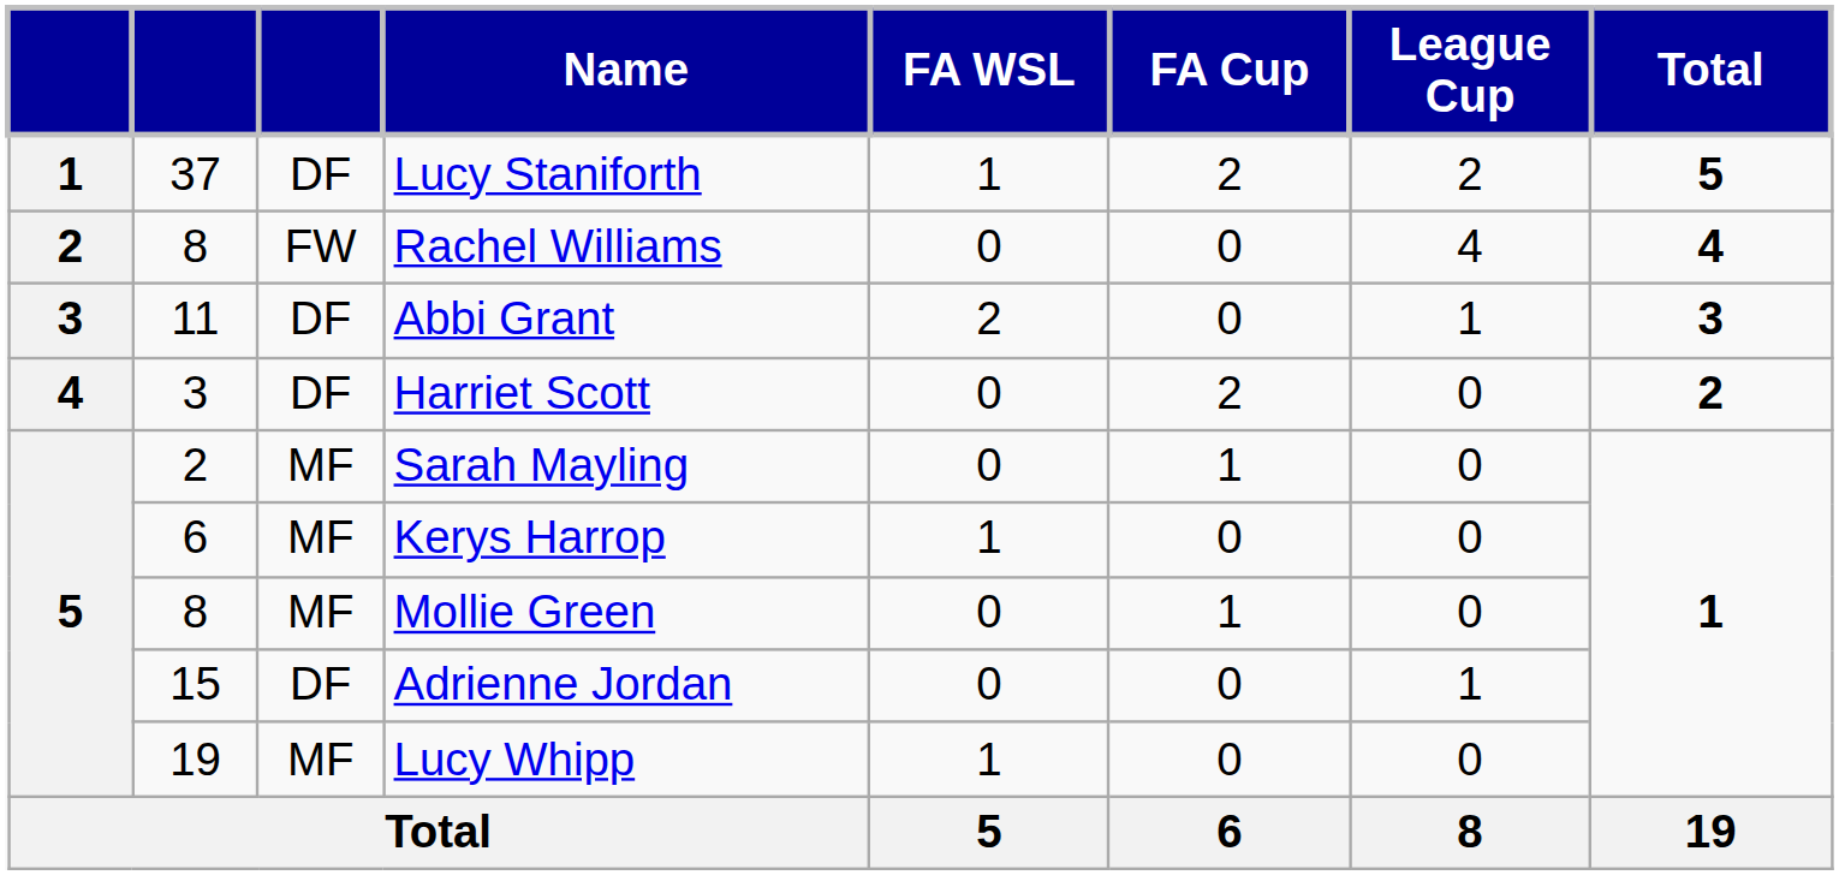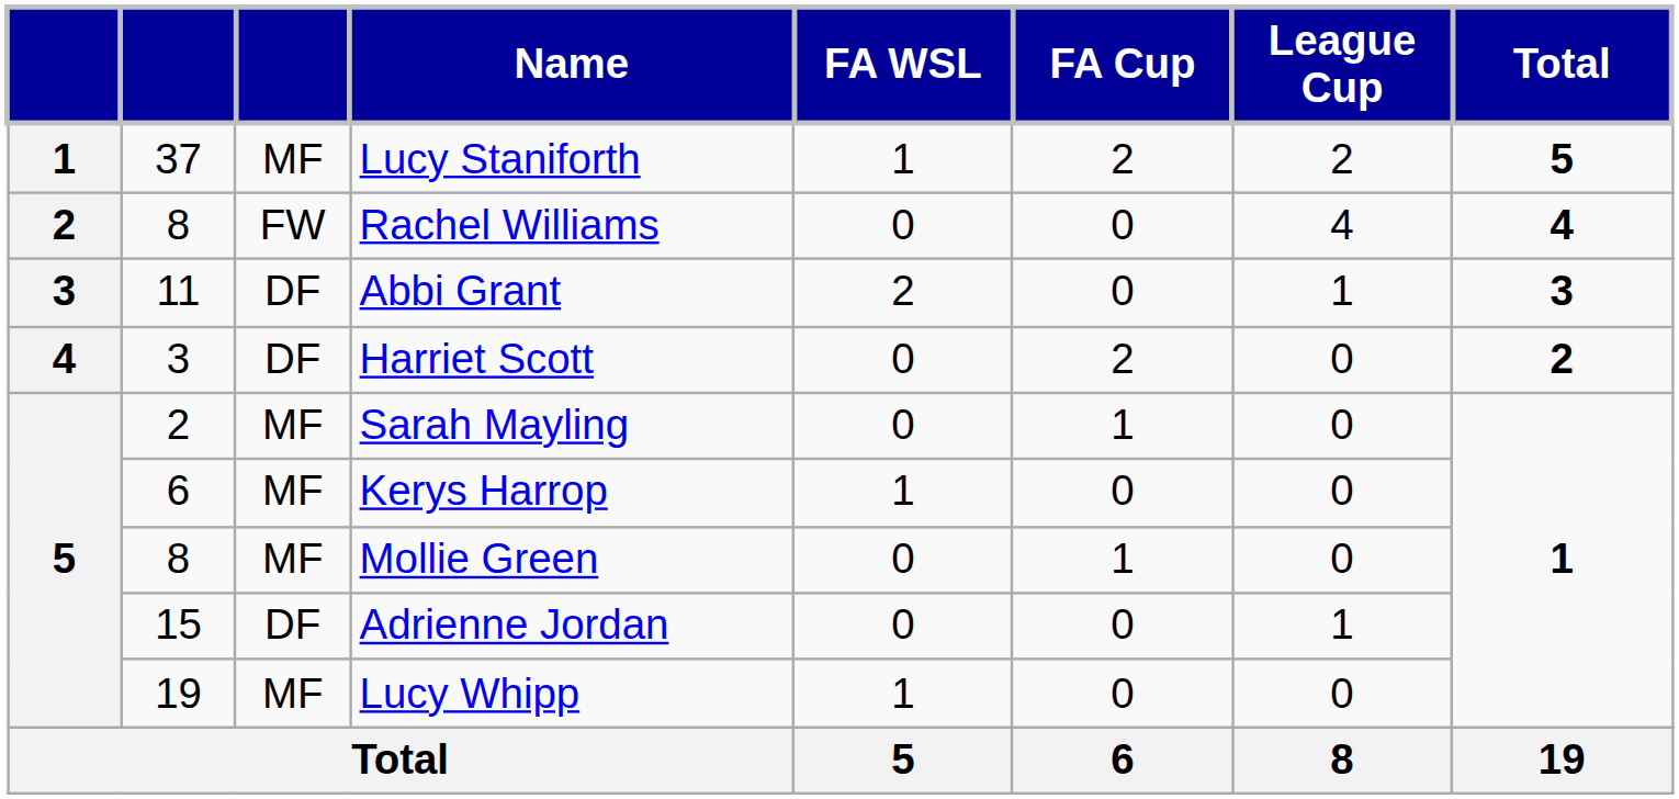Lucy Staniforth | column 3: DF -> MF
